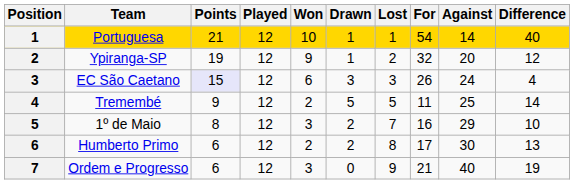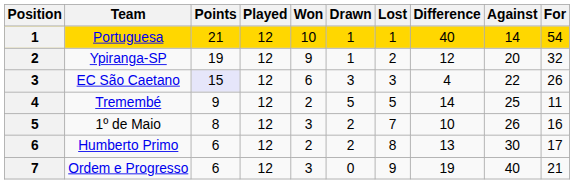columns swapped: For <-> Difference
EC São Caetano | Against: 24 -> 22
1º de Maio | Against: 29 -> 26
